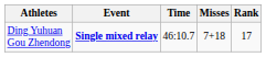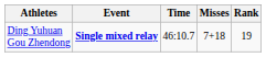Ding Yuhuan Gou Zhendong | Rank: 17 -> 19
